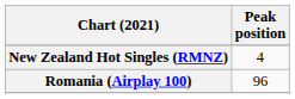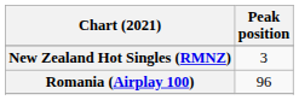New Zealand Hot Singles (RMNZ) | Peak position: 4 -> 3
